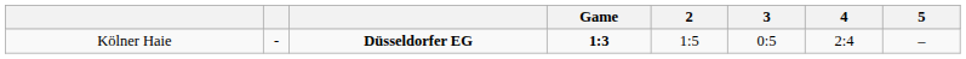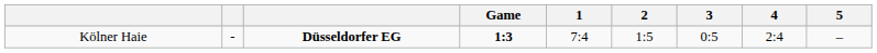+ column: 1 | 7:4
